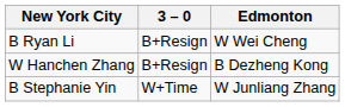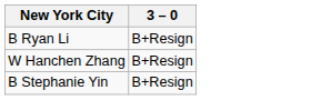- column: Edmonton | W Wei Cheng | B Dezheng Kong | W Junliang Zhang
B Stephanie Yin | 3 – 0: W+Time -> B+Resign
